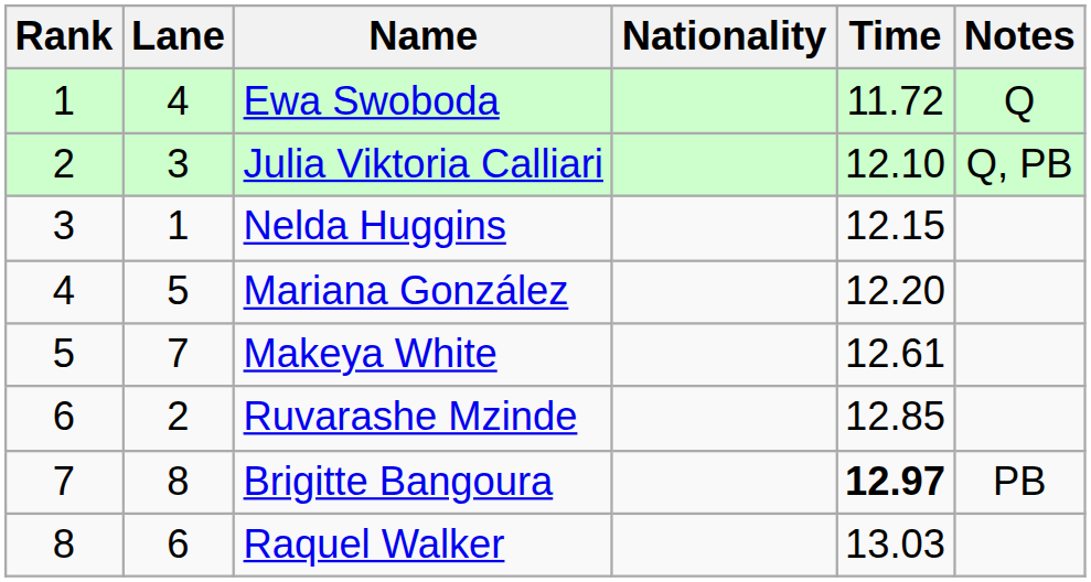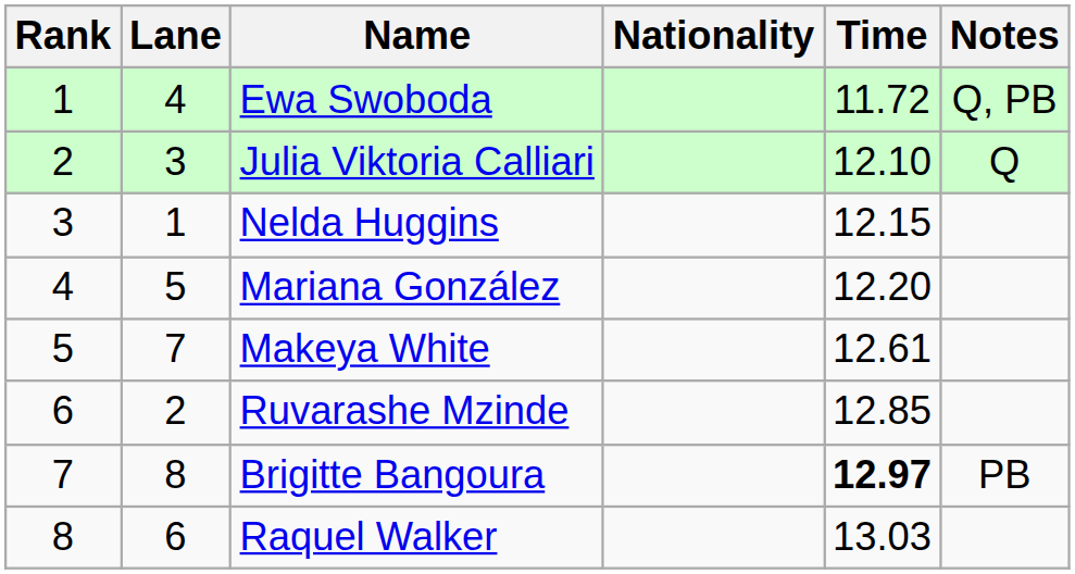Ewa Swoboda | Notes: Q -> Q, PB
Julia Viktoria Calliari | Notes: Q, PB -> Q
